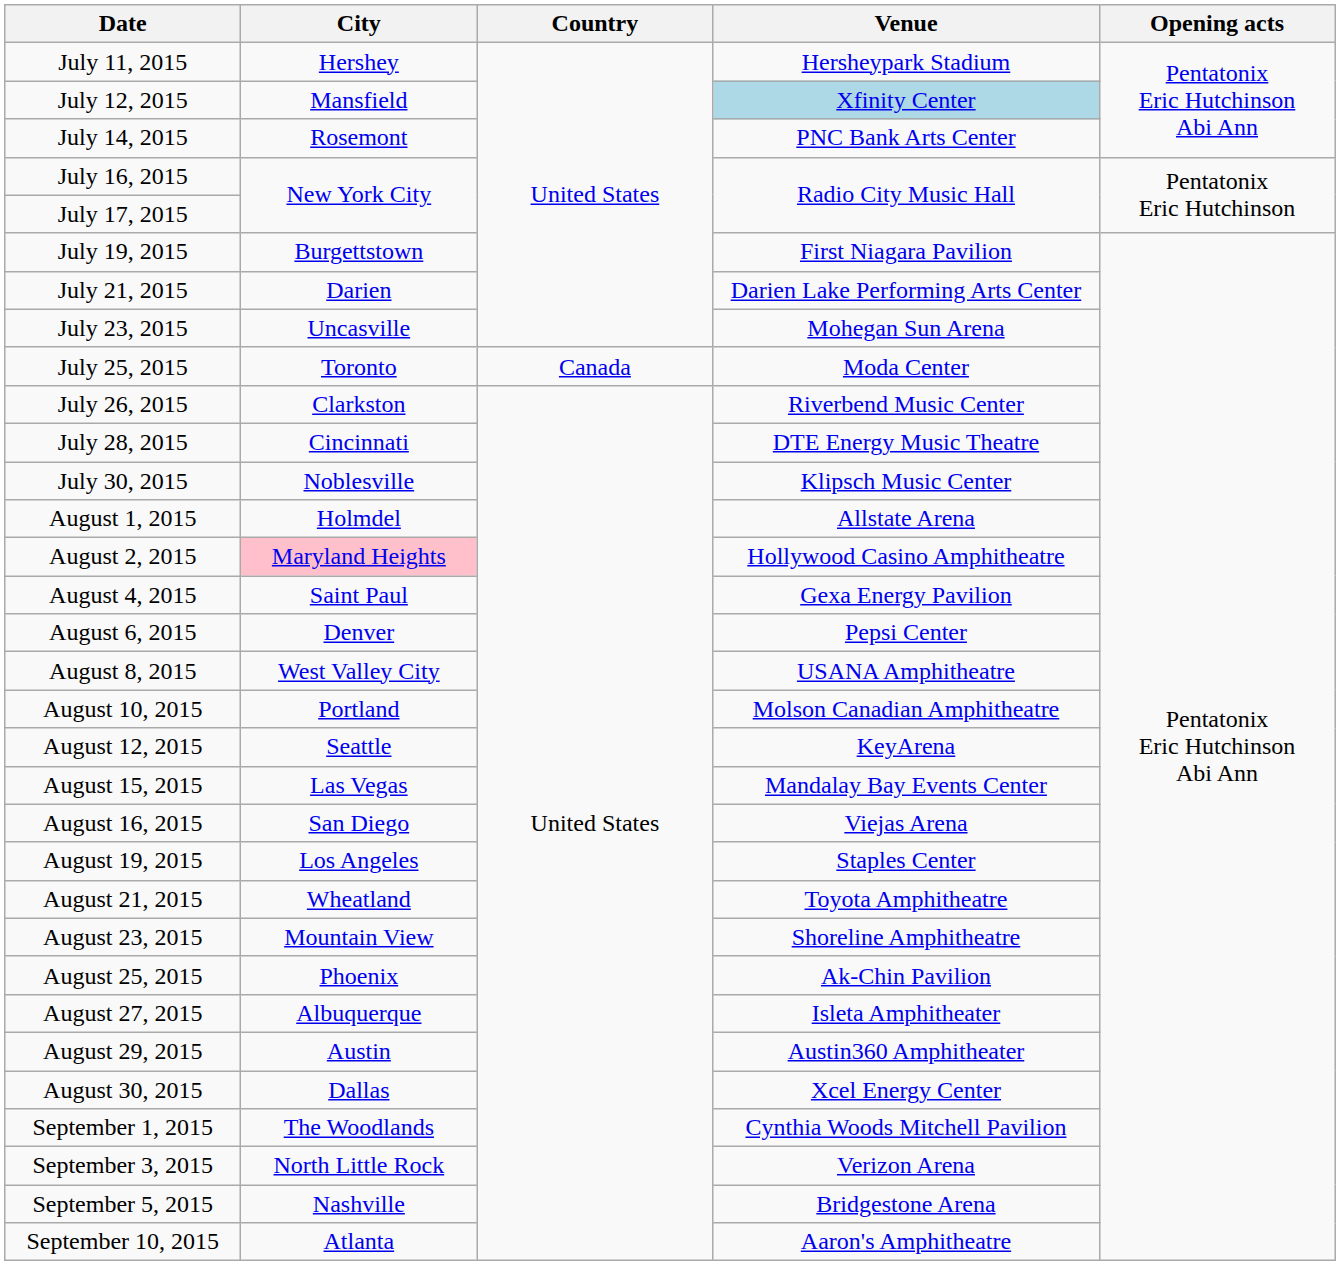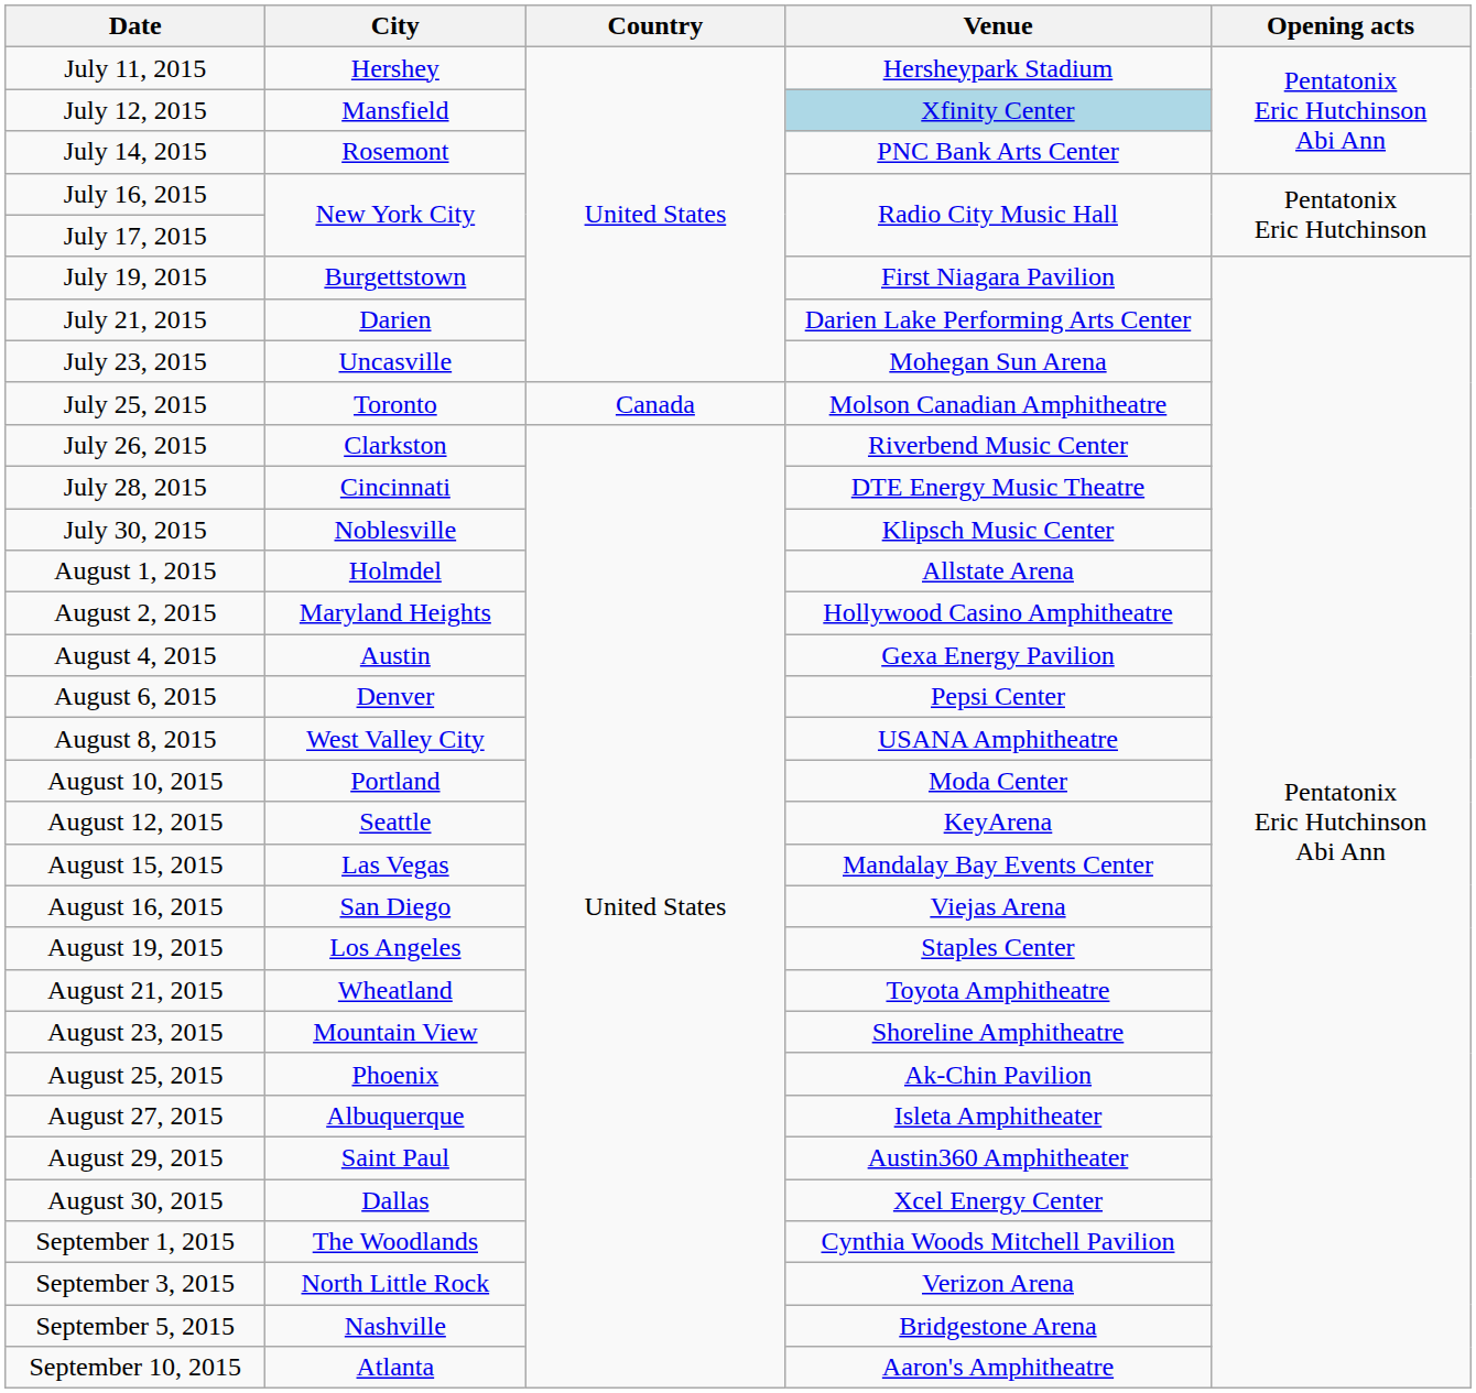July 25, 2015 | Venue: Moda Center -> Molson Canadian Amphitheatre
August 2, 2015 | City: pink background -> no background
August 4, 2015 | City: Saint Paul -> Austin
August 10, 2015 | Venue: Molson Canadian Amphitheatre -> Moda Center
August 29, 2015 | City: Austin -> Saint Paul
